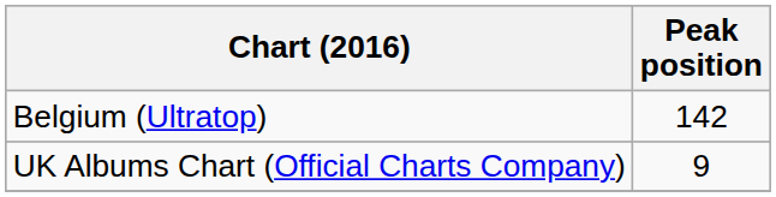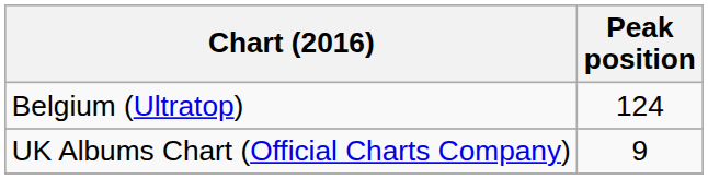Belgium (Ultratop) | Peak position: 142 -> 124
